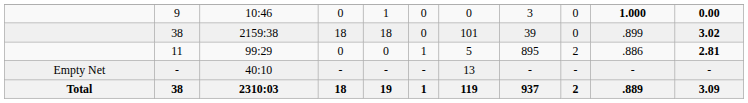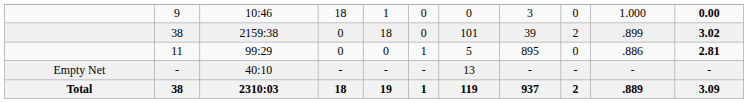9 | column 4: 0 -> 18
9 | column 10: bold -> normal
38 / 2159:38 | column 4: 18 -> 0
38 / 2159:38 | column 9: 0 -> 2
11 | column 9: 2 -> 0
